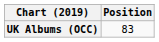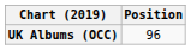UK Albums (OCC) | Position: 83 -> 96
